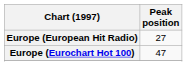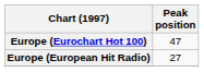rows swapped: Europe (Eurochart Hot 100) <-> Europe (European Hit Radio)
